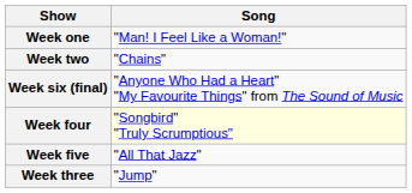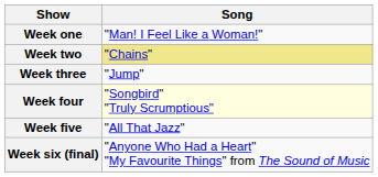Week two | Song: no background -> khaki background
rows swapped: Week three <-> Week six (final)
